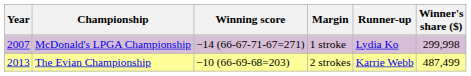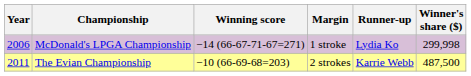McDonald's LPGA Championship | Year: 2007 -> 2006
The Evian Championship | Year: 2013 -> 2011
The Evian Championship | Winner's share ($): 487,499 -> 487,500
